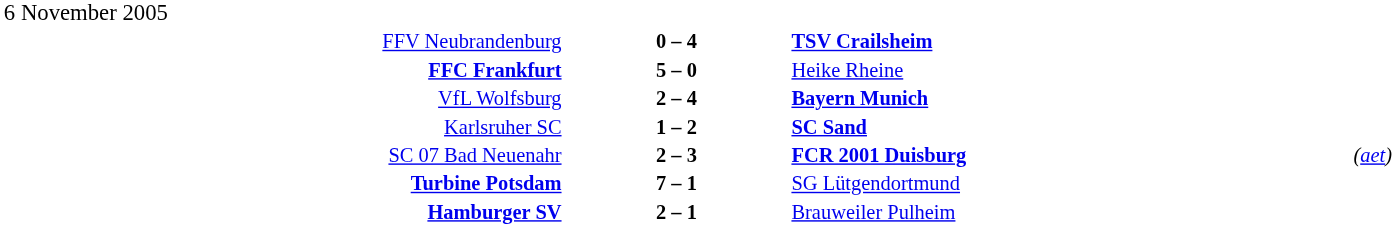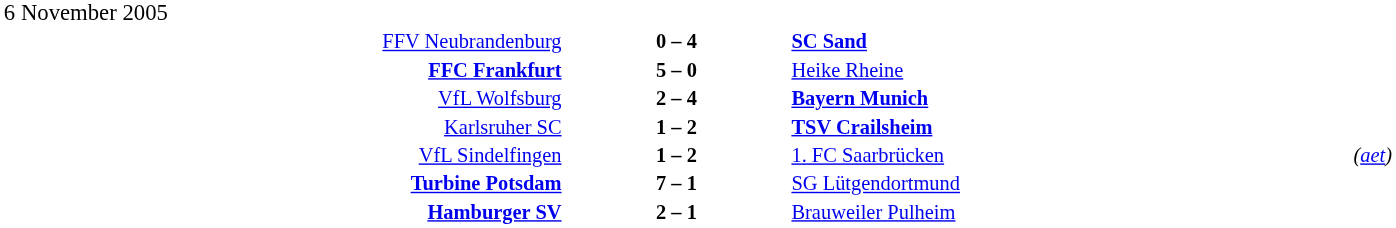FFV Neubrandenburg | column 3: TSV Crailsheim -> SC Sand
Karlsruher SC | column 3: SC Sand -> TSV Crailsheim
+ row: VfL Sindelfingen | 1 – 2 | 1. FC Saarbrücken | (aet)
- row: SC 07 Bad Neuenahr | 2 – 3 | FCR 2001 Duisburg | (aet)
